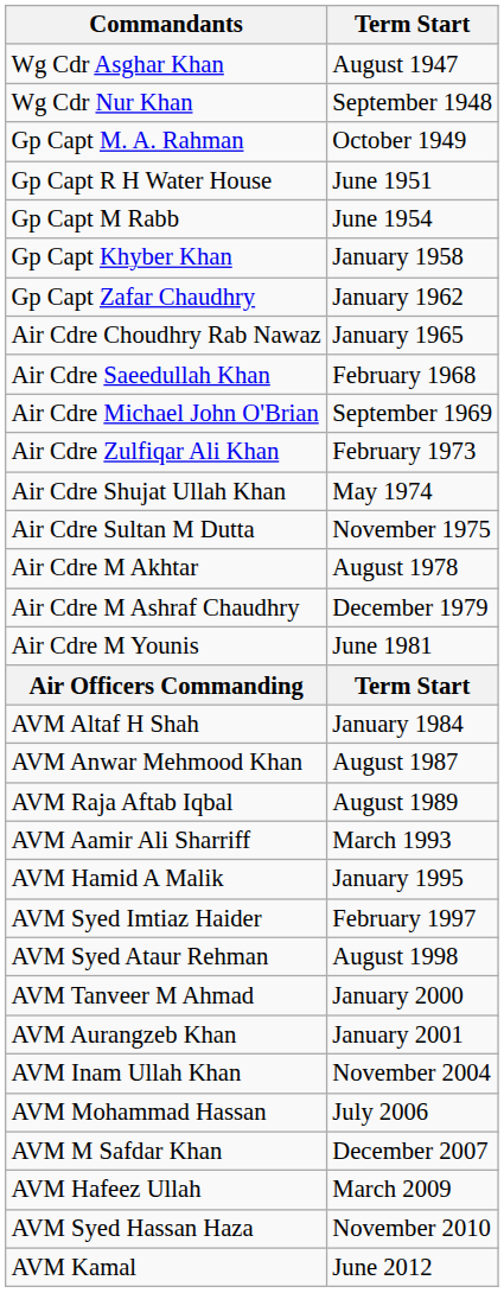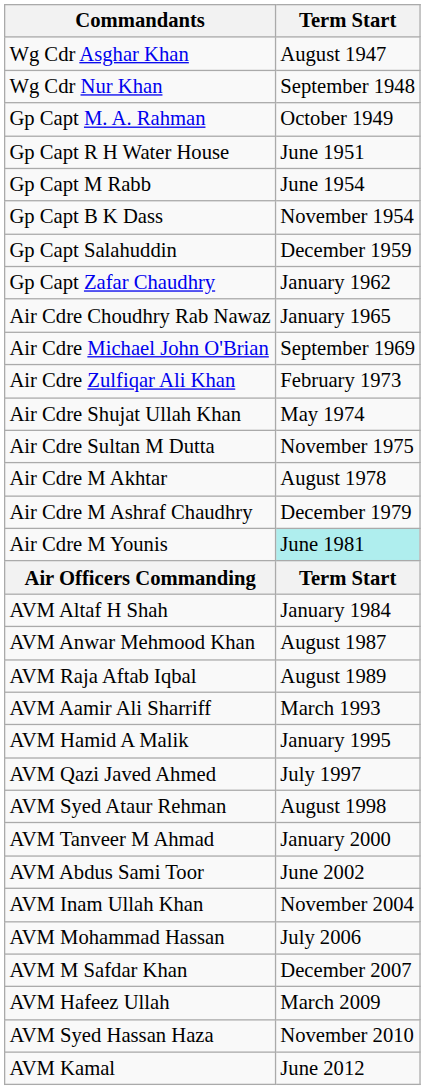+ row: Gp Capt B K Dass | November 1954
- row: Gp Capt Khyber Khan | January 1958
+ row: Gp Capt Salahuddin | December 1959
- row: Air Cdre Saeedullah Khan | February 1968
Air Cdre M Younis | Term Start: no background -> paleturquoise background
- row: AVM Syed Imtiaz Haider | February 1997
+ row: AVM Qazi Javed Ahmed | July 1997
- row: AVM Aurangzeb Khan | January 2001
+ row: AVM Abdus Sami Toor | June 2002
